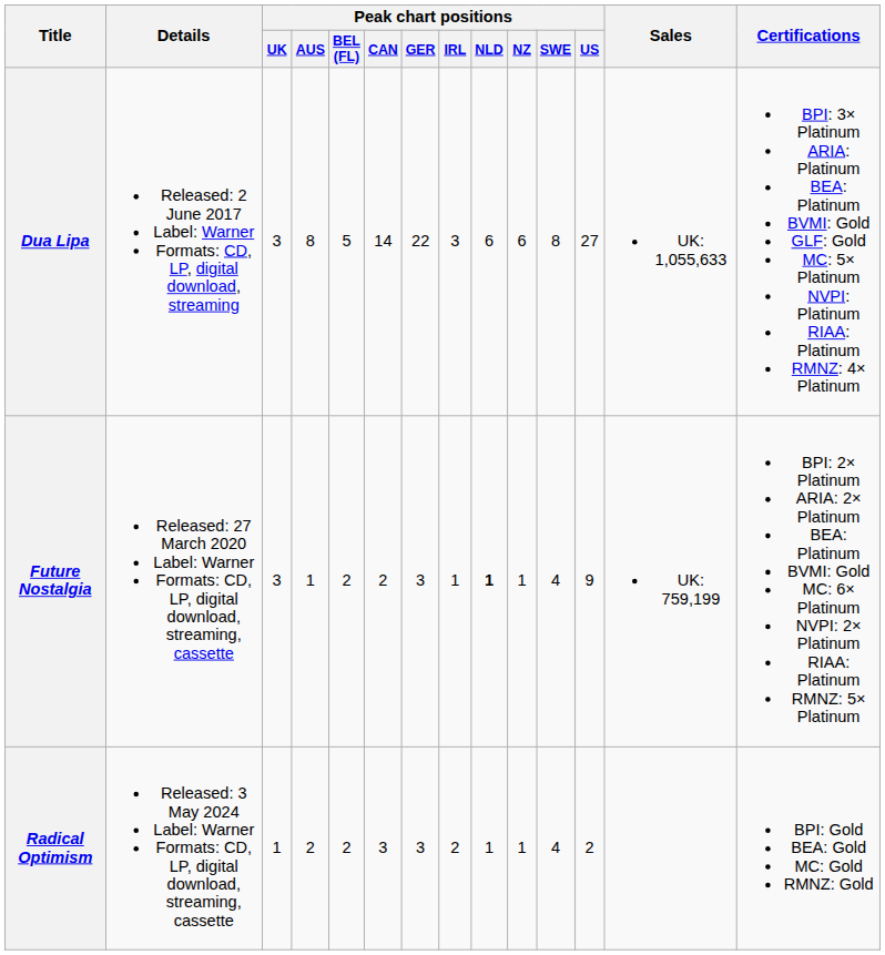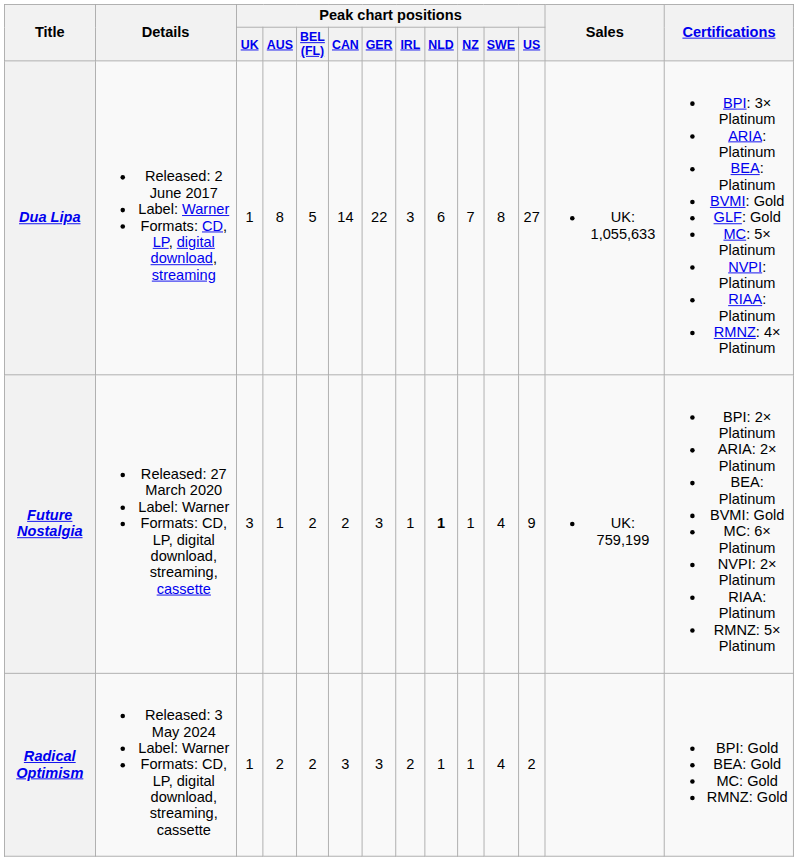Dua Lipa | Peak chart positions / UK: 3 -> 1
Dua Lipa | Peak chart positions / NZ: 6 -> 7
